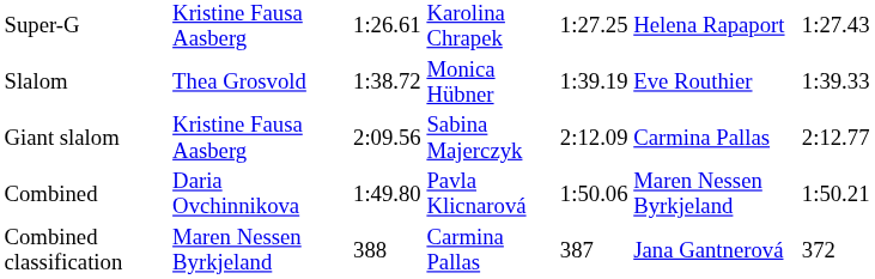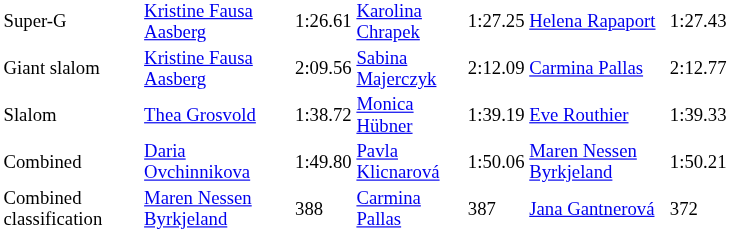rows swapped: Giant slalom <-> Slalom
